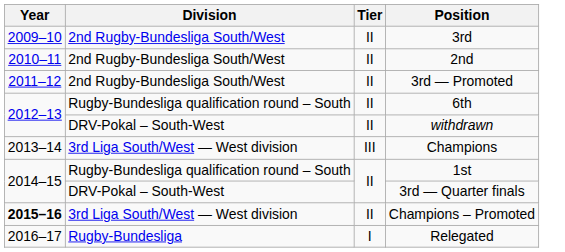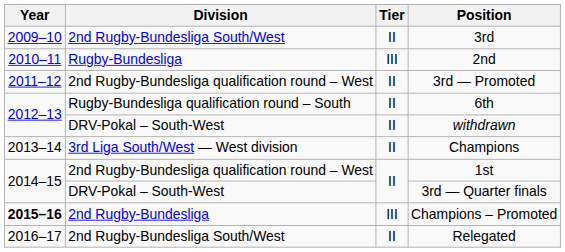2nd | Division: 2nd Rugby-Bundesliga South/West -> Rugby-Bundesliga
2nd | Tier: II -> III
3rd — Promoted | Division: 2nd Rugby-Bundesliga South/West -> 2nd Rugby-Bundesliga qualification round – West
Champions | Tier: III -> II
1st | Division: Rugby-Bundesliga qualification round – South -> 2nd Rugby-Bundesliga qualification round – West
Champions – Promoted | Division: 3rd Liga South/West — West division -> 2nd Rugby-Bundesliga
Champions – Promoted | Tier: II -> III
Relegated | Division: Rugby-Bundesliga -> 2nd Rugby-Bundesliga South/West
Relegated | Tier: I -> II
